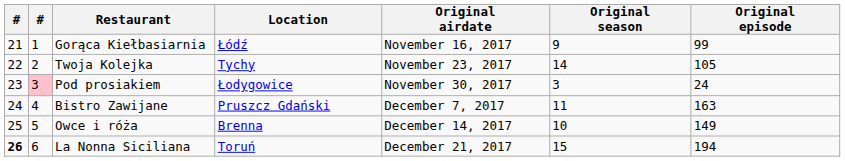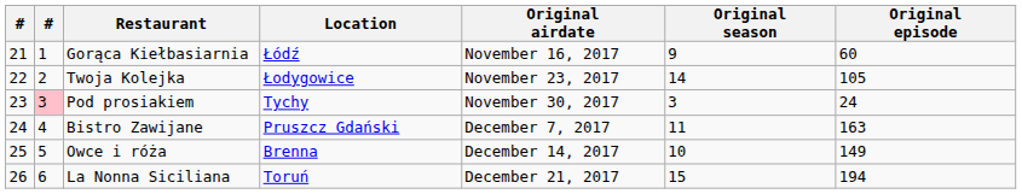Gorąca Kiełbasiarnia | Original episode: 99 -> 60
Twoja Kolejka | Location: Tychy -> Łodygowice
Pod prosiakiem | Location: Łodygowice -> Tychy
La Nonna Siciliana | column 1: bold -> normal
